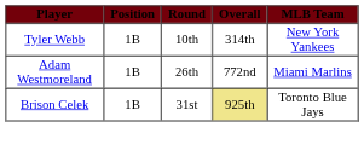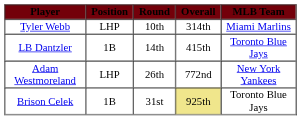Tyler Webb | Position: 1B -> LHP
Tyler Webb | MLB Team: New York Yankees -> Miami Marlins
+ row: LB Dantzler | 1B | 14th | 415th | Toronto Blue Jays
Adam Westmoreland | Position: 1B -> LHP
Adam Westmoreland | MLB Team: Miami Marlins -> New York Yankees
